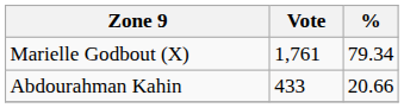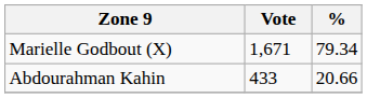Marielle Godbout (X) | Vote: 1,761 -> 1,671
